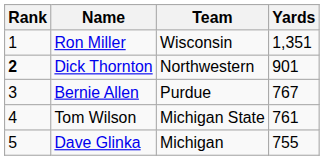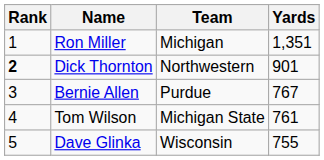Ron Miller | Team: Wisconsin -> Michigan
Dave Glinka | Team: Michigan -> Wisconsin
